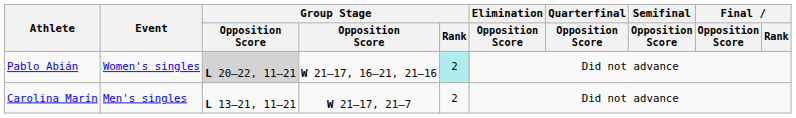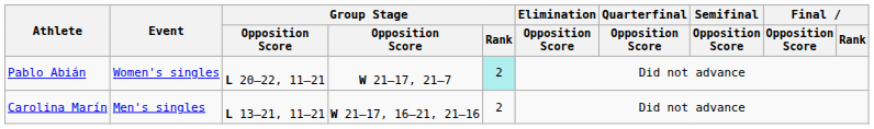Pablo Abián | column 3: lightgrey background -> no background
Pablo Abián | column 4: W 21–17, 16–21, 21–16 -> W 21–17, 21–7
Carolina Marín | column 4: W 21–17, 21–7 -> W 21–17, 16–21, 21–16
